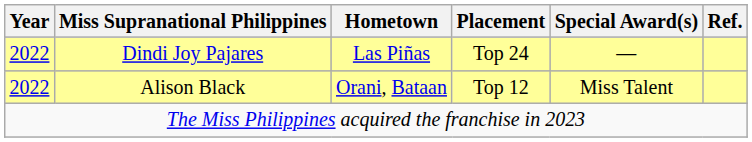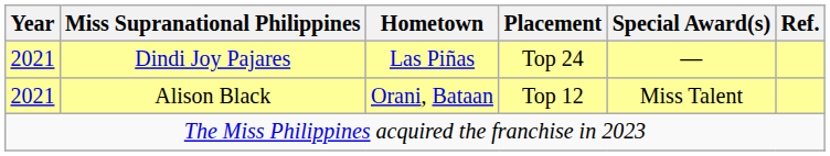Dindi Joy Pajares | Year: 2022 -> 2021
Alison Black | Year: 2022 -> 2021
